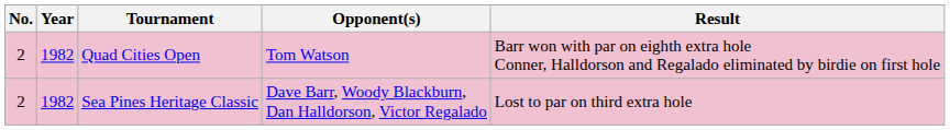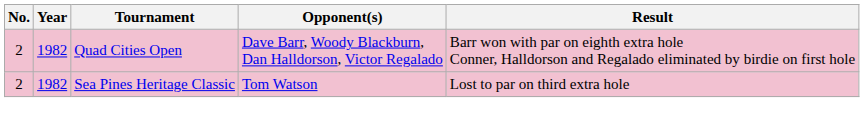Quad Cities Open | Opponent(s): Tom Watson -> Dave Barr, Woody Blackburn, Dan Halldorson, Victor Regalado
Sea Pines Heritage Classic | Opponent(s): Dave Barr, Woody Blackburn, Dan Halldorson, Victor Regalado -> Tom Watson
